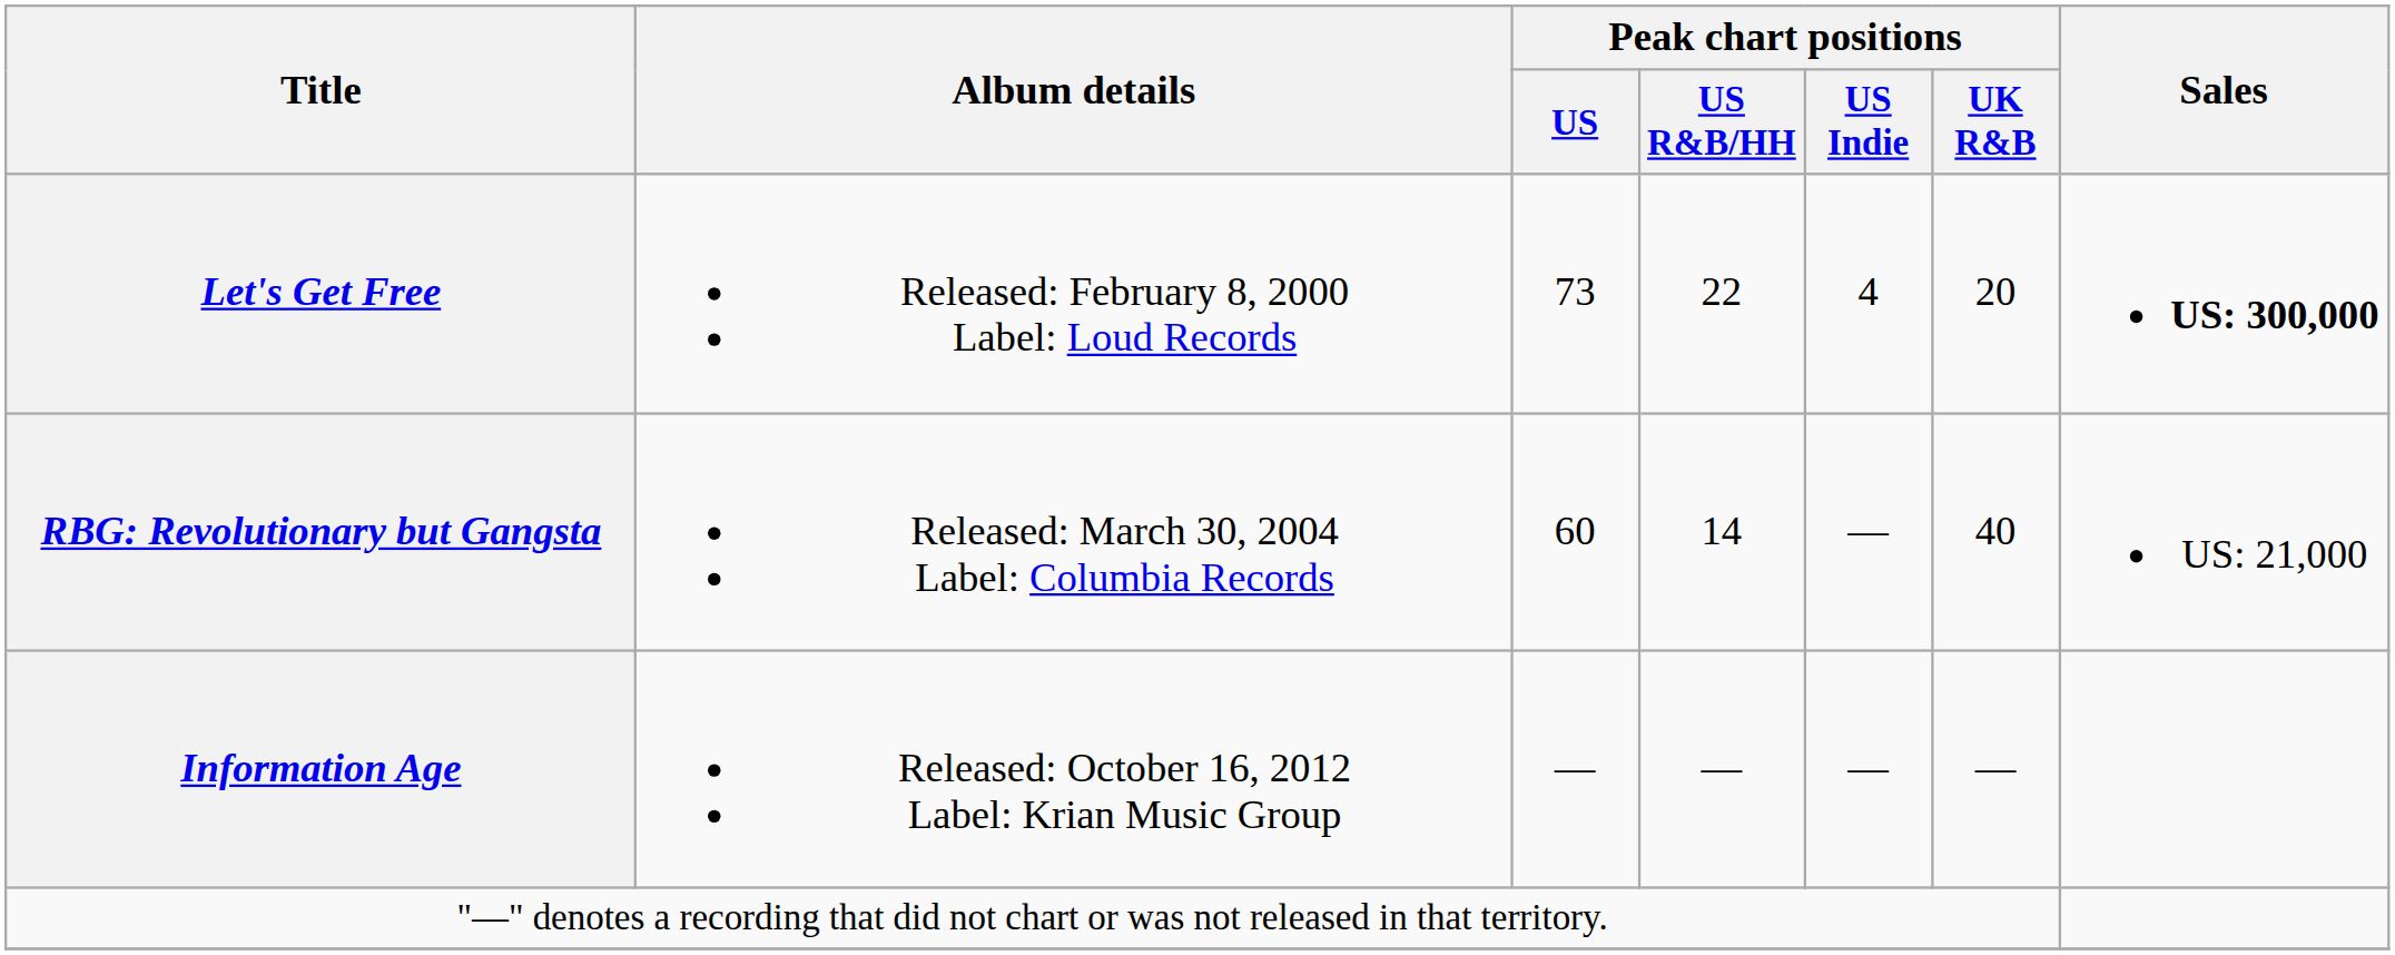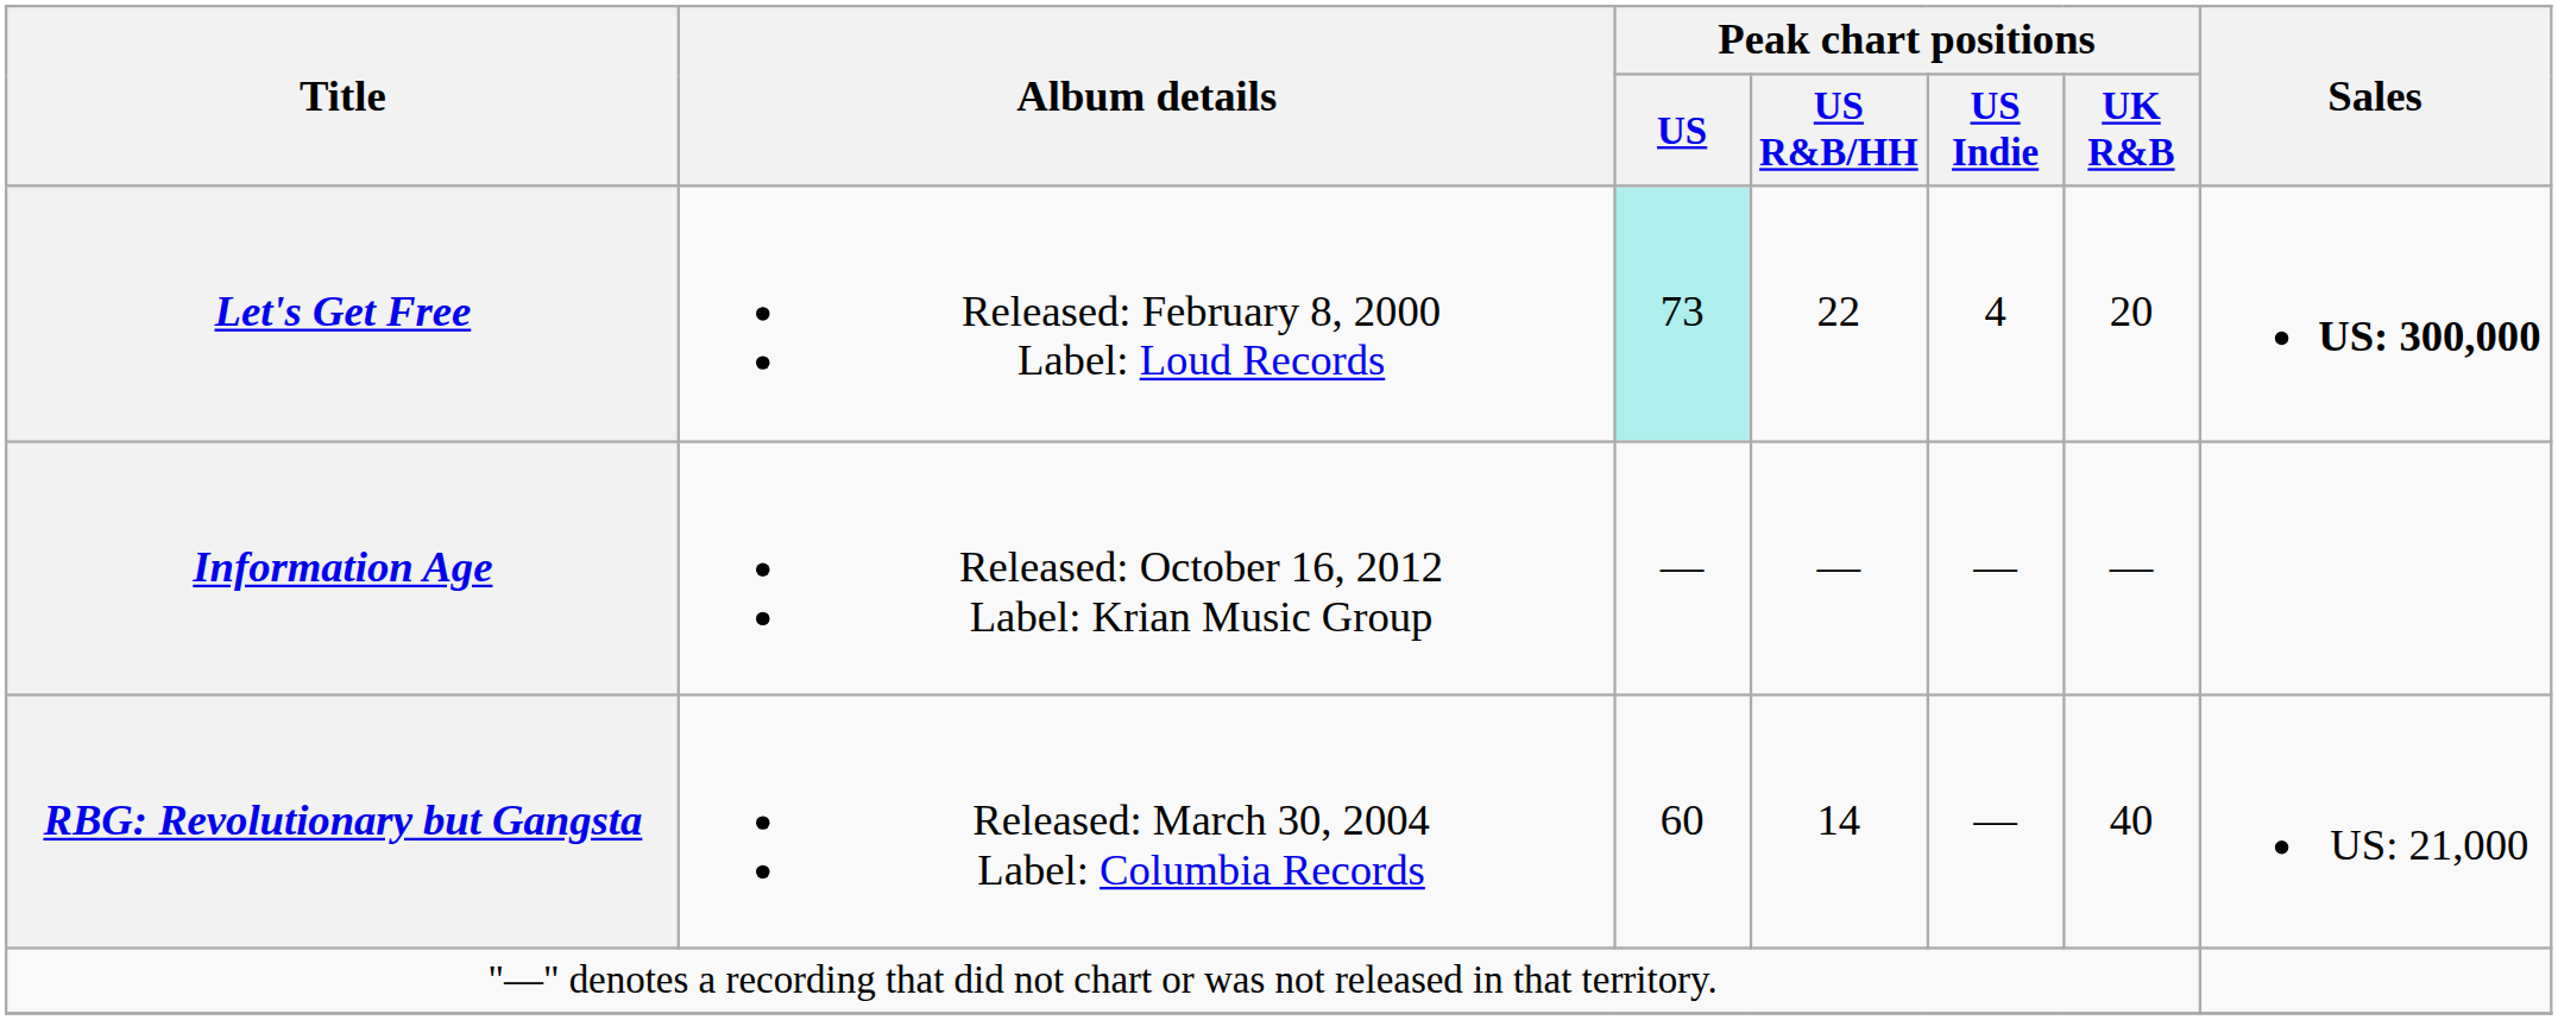Let's Get Free | Peak chart positions / US: no background -> paleturquoise background
rows swapped: RBG: Revolutionary but Gangsta <-> Information Age
